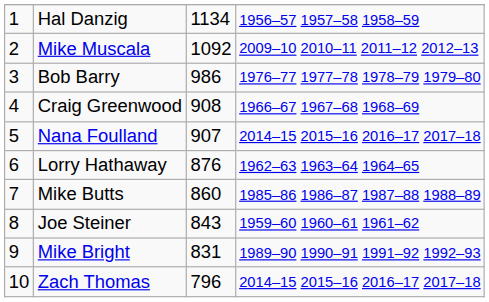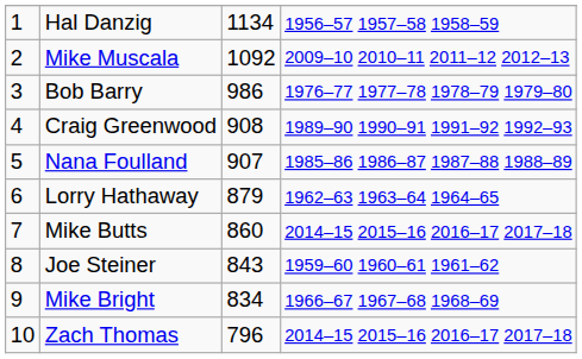Craig Greenwood | column 4: 1966–67 1967–68 1968–69 -> 1989–90 1990–91 1991–92 1992–93
Nana Foulland | column 4: 2014–15 2015–16 2016–17 2017–18 -> 1985–86 1986–87 1987–88 1988–89
Lorry Hathaway | column 3: 876 -> 879
Mike Butts | column 4: 1985–86 1986–87 1987–88 1988–89 -> 2014–15 2015–16 2016–17 2017–18
Mike Bright | column 3: 831 -> 834
Mike Bright | column 4: 1989–90 1990–91 1991–92 1992–93 -> 1966–67 1967–68 1968–69
